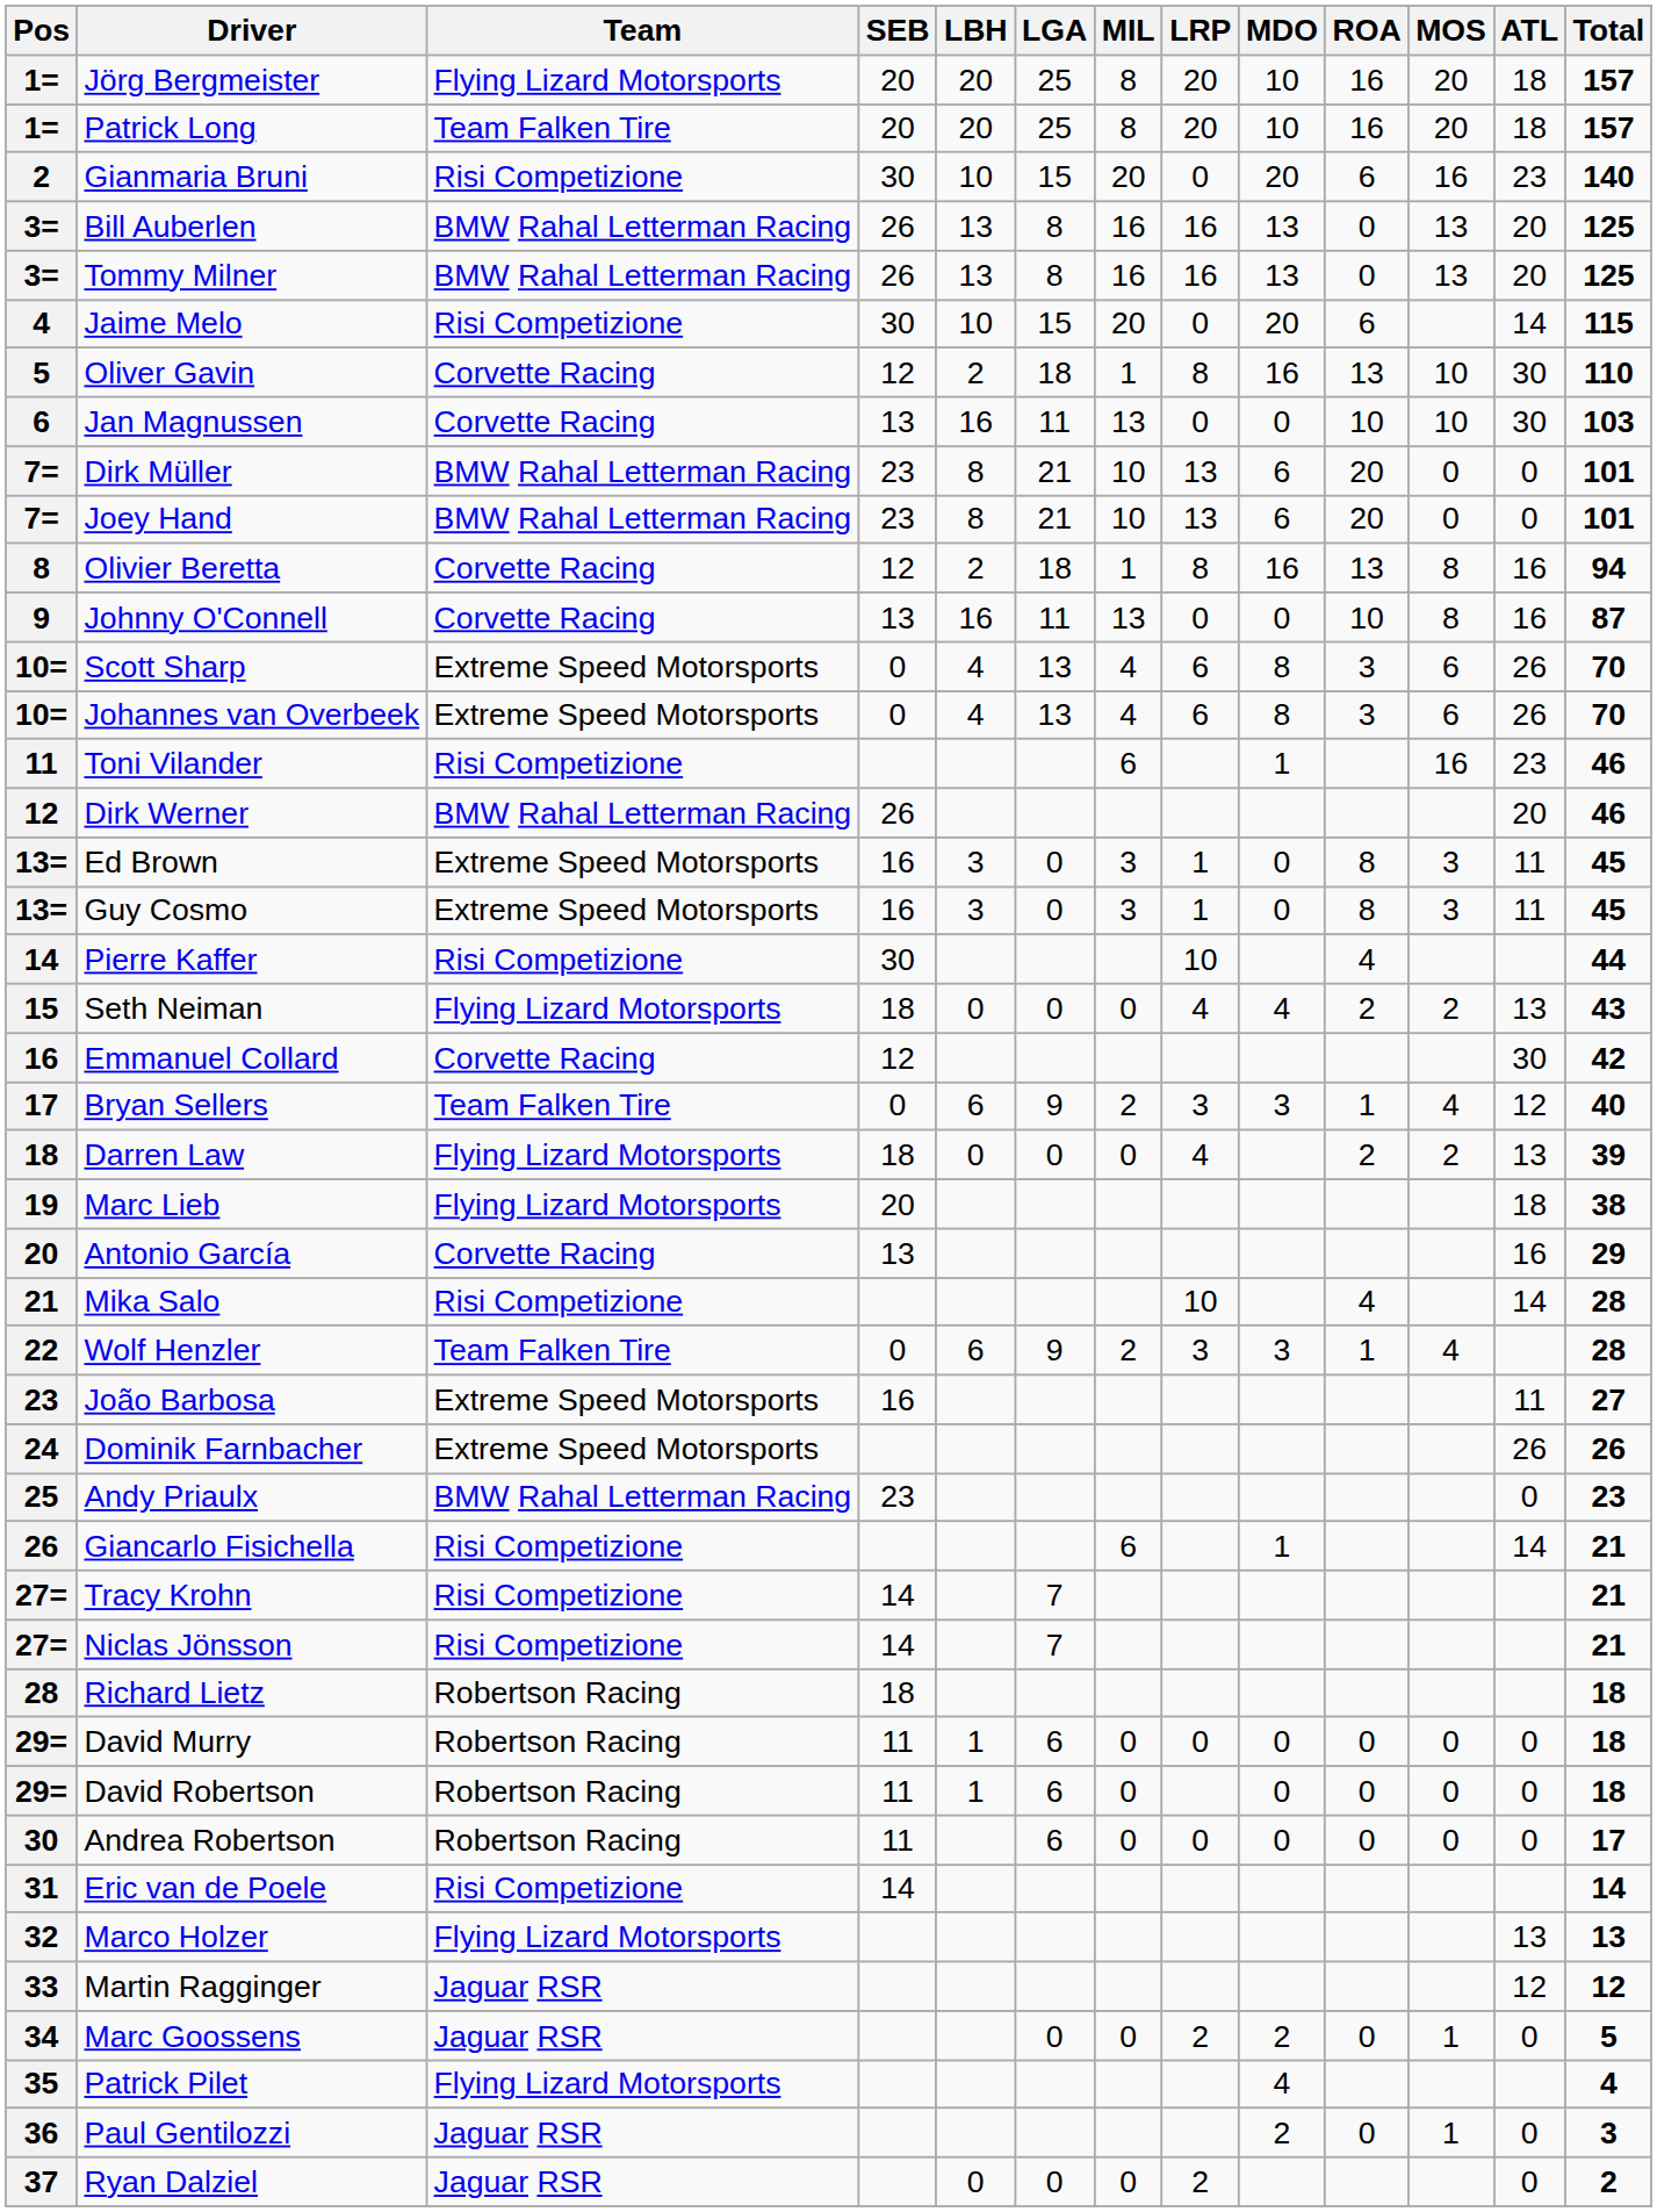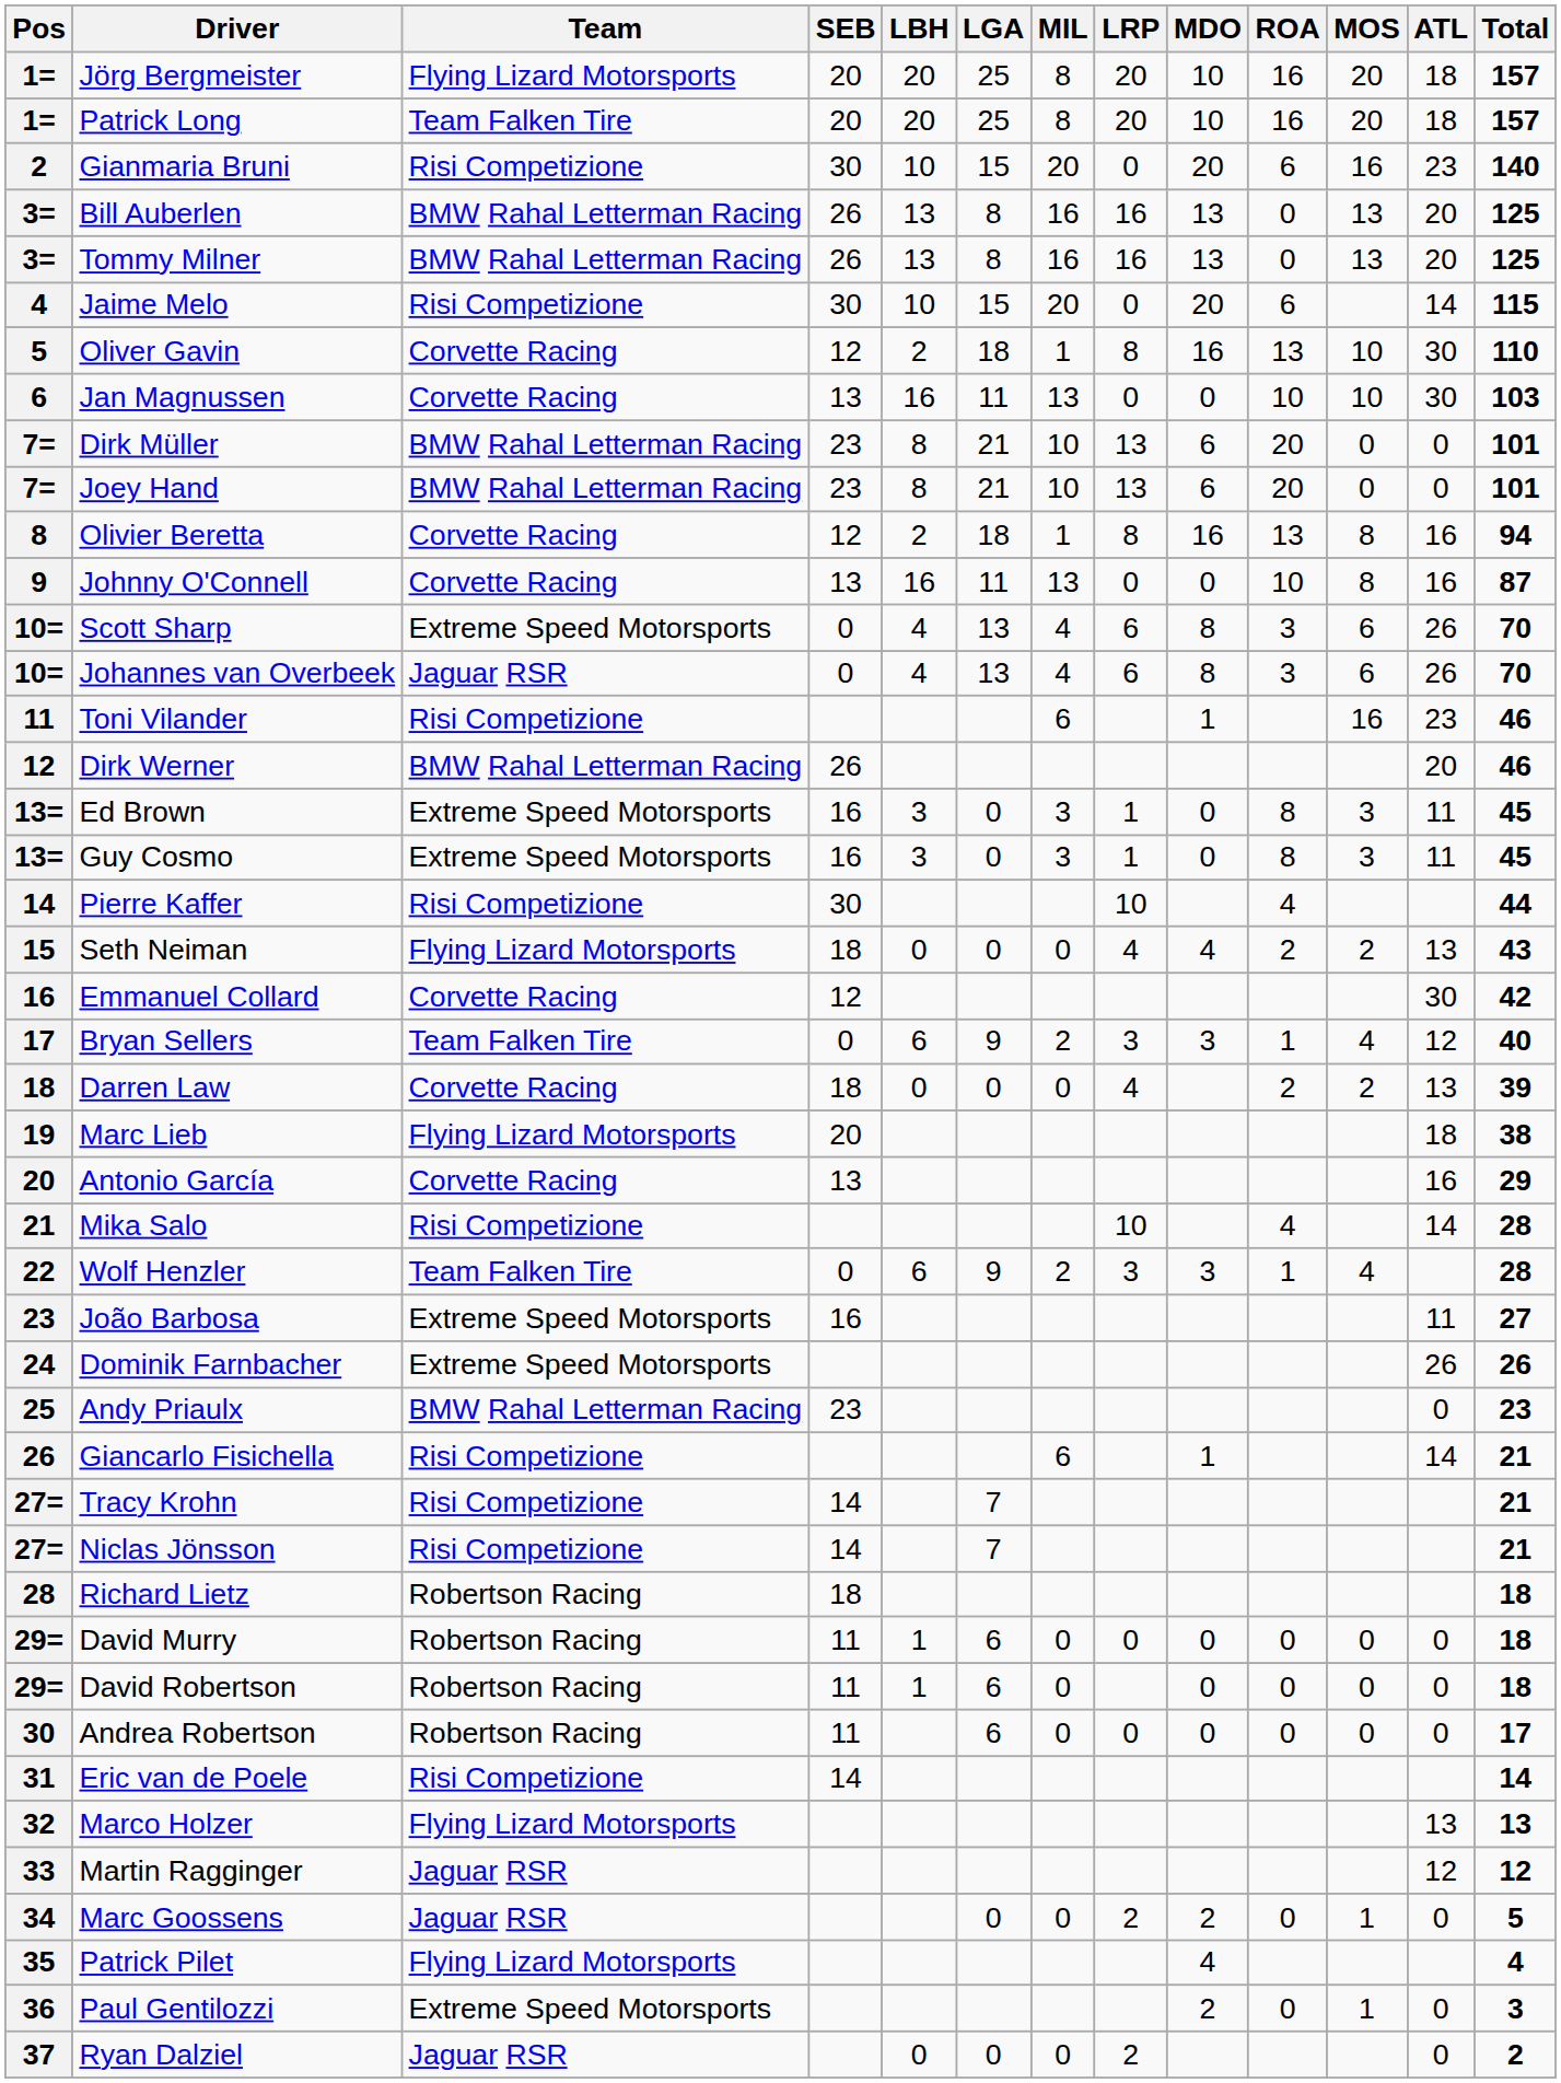Johannes van Overbeek | Team: Extreme Speed Motorsports -> Jaguar RSR
Darren Law | Team: Flying Lizard Motorsports -> Corvette Racing
Paul Gentilozzi | Team: Jaguar RSR -> Extreme Speed Motorsports
